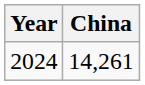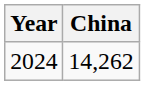2024 | China: 14,261 -> 14,262
